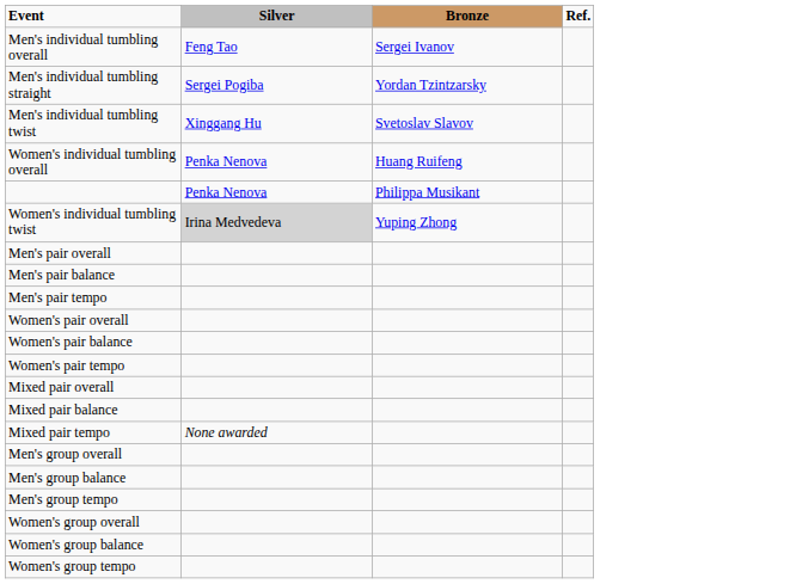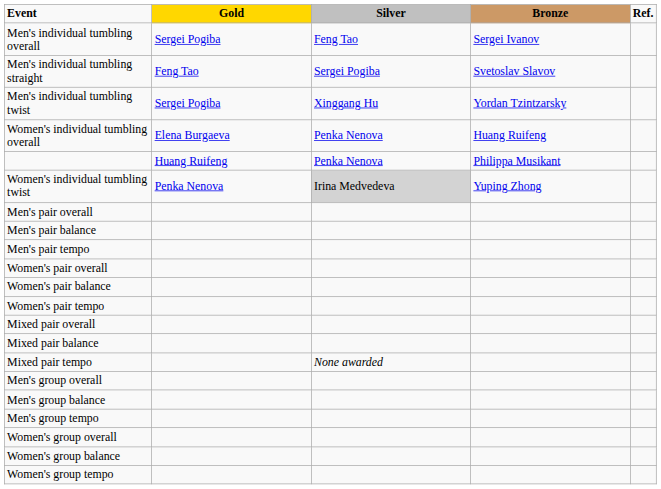+ column: Gold | Sergei Pogiba | Feng Tao | Sergei Pogiba | Elena Burgaeva | Huang Ruifeng | Penka Nenova
Men's individual tumbling straight | Bronze: Yordan Tzintzarsky -> Svetoslav Slavov
Men's individual tumbling twist | Bronze: Svetoslav Slavov -> Yordan Tzintzarsky
